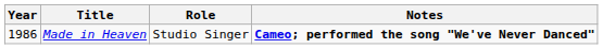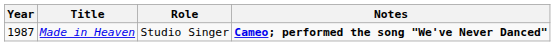Made in Heaven | Year: 1986 -> 1987
